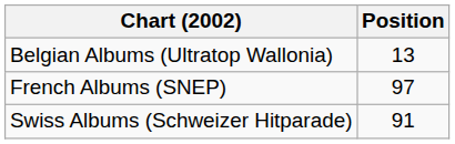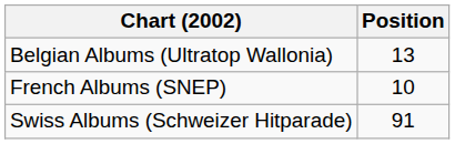French Albums (SNEP) | Position: 97 -> 10
